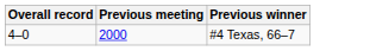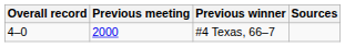+ column: Sources
